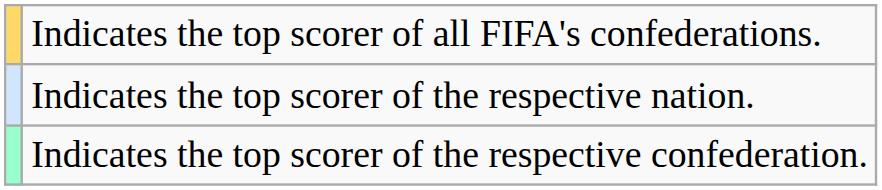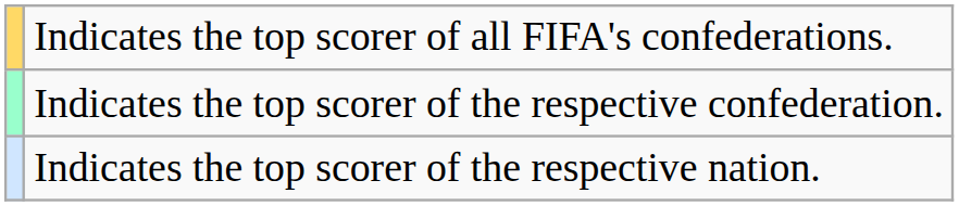rows swapped: Indicates the top scorer of the respective confederation. <-> Indicates the top scorer of the respective nation.
